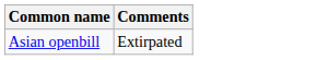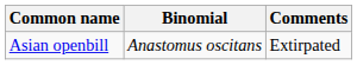+ column: Binomial | Anastomus oscitans
